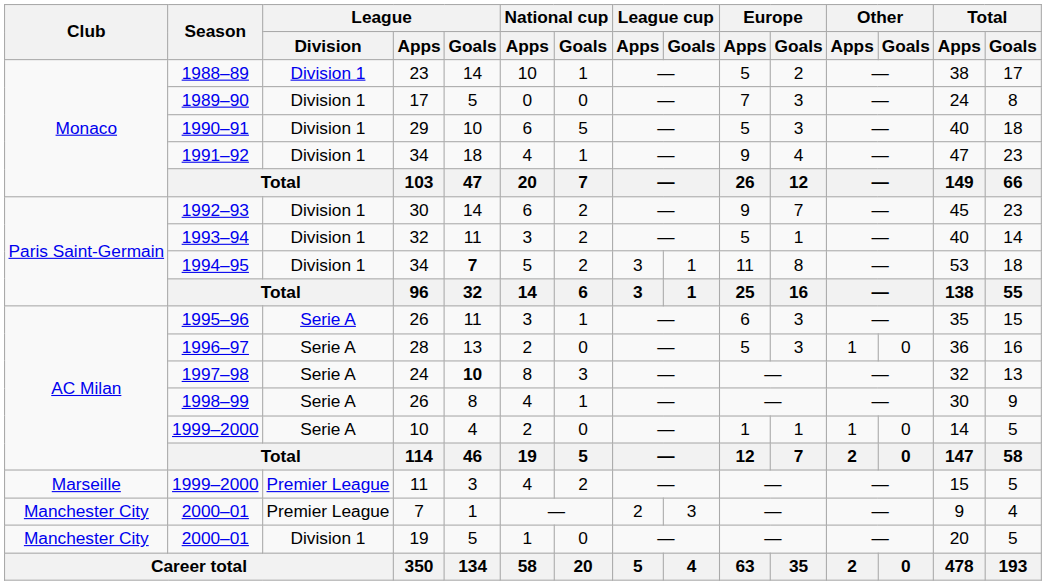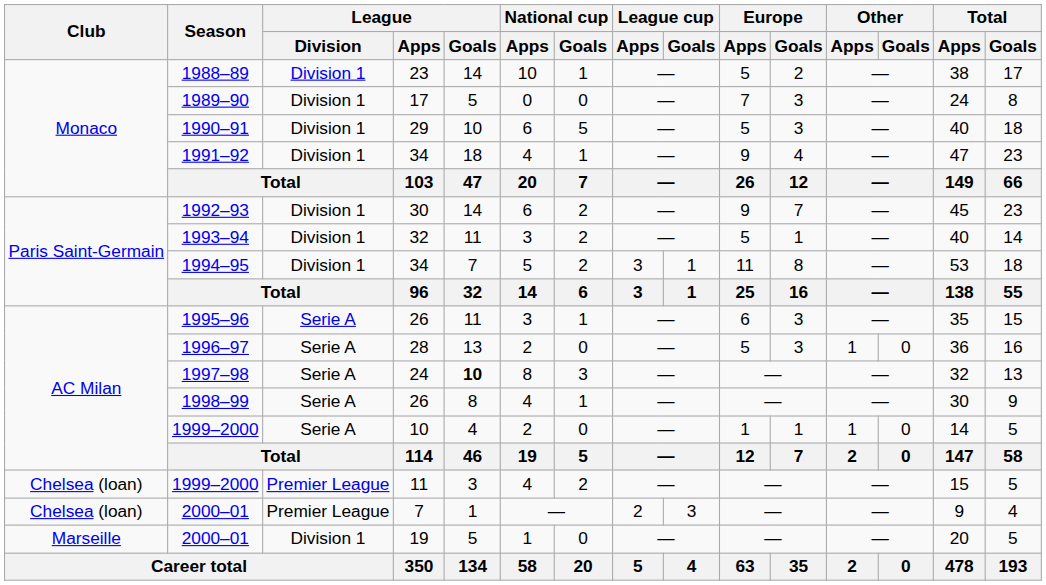1994–95 | League / Goals: bold -> normal
1999–2000 / 11 | Club: Marseille -> Chelsea (loan)
2000–01 / 7 | Club: Manchester City -> Chelsea (loan)
2000–01 / 19 | Club: Manchester City -> Marseille
